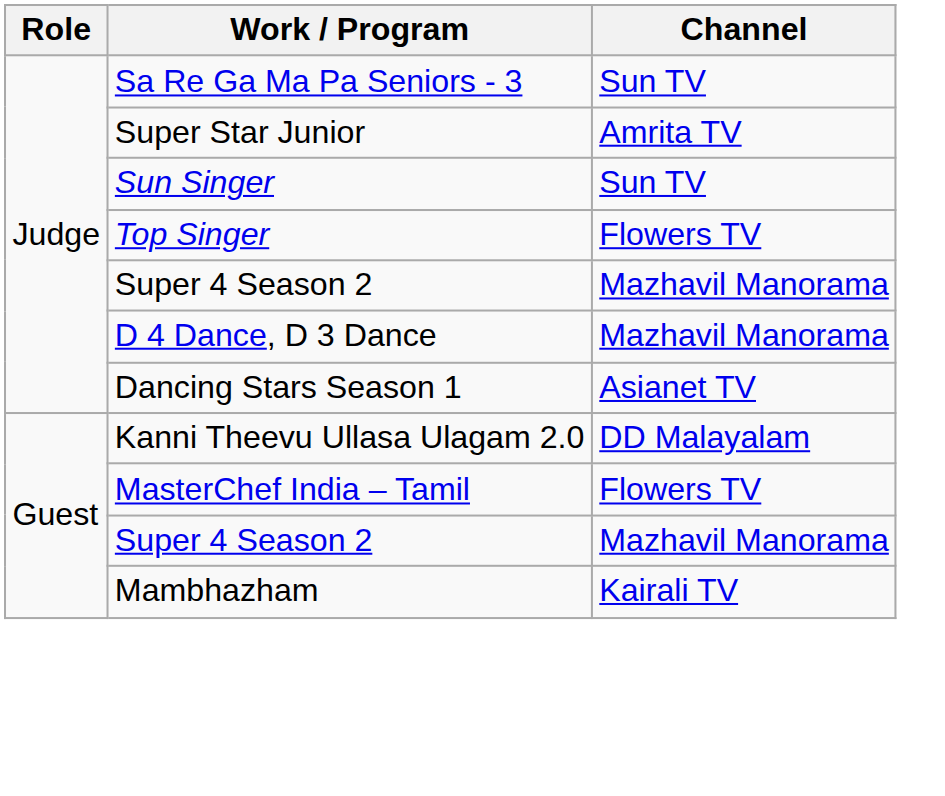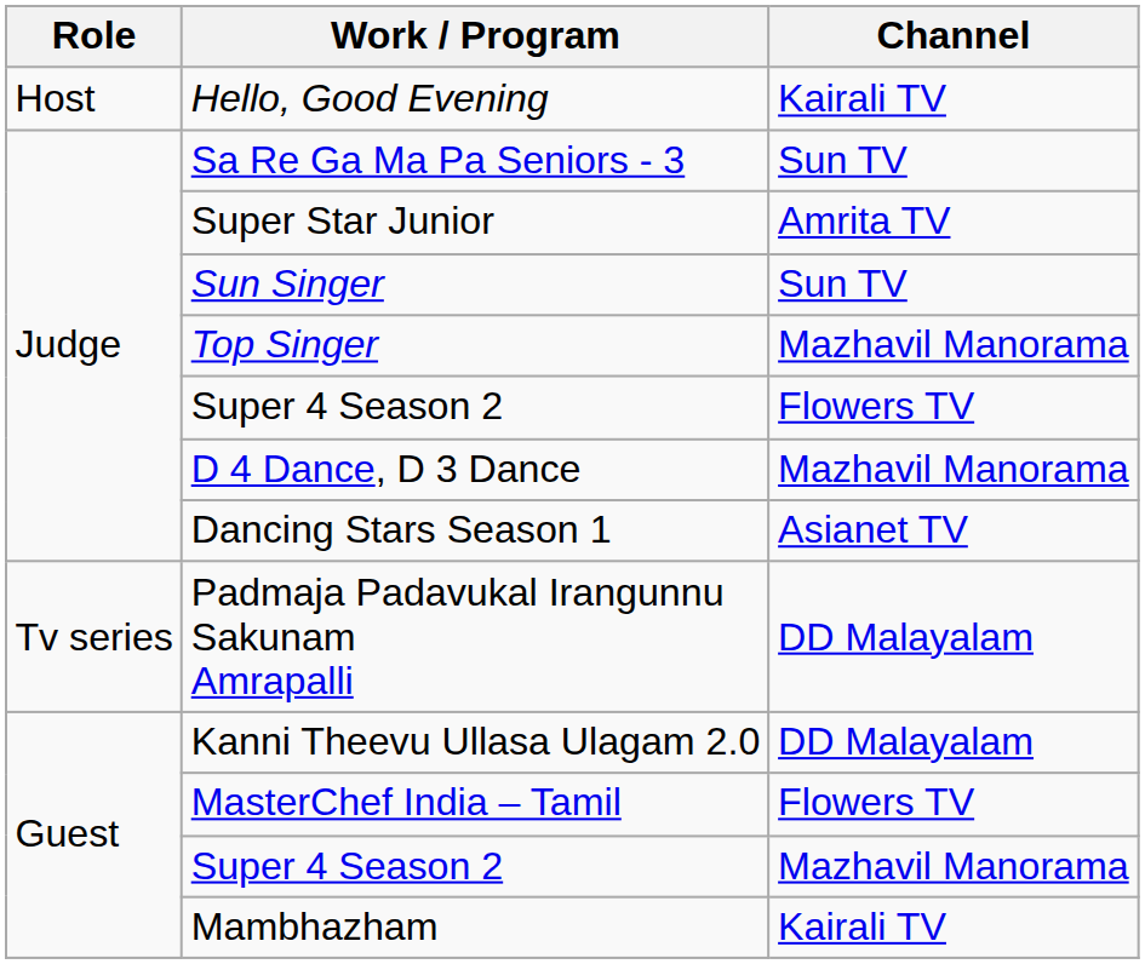+ row: Host | Hello, Good Evening | Kairali TV
Top Singer | Channel: Flowers TV -> Mazhavil Manorama
Judge / Super 4 Season 2 | Channel: Mazhavil Manorama -> Flowers TV
+ row: Tv series | Padmaja Padavukal Irangunnu Sakunam Amrapalli | DD Malayalam
